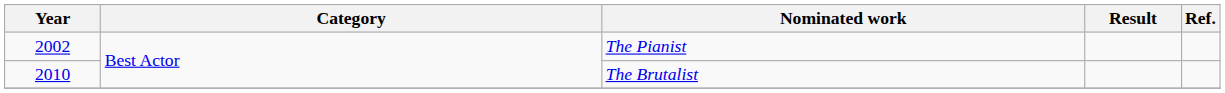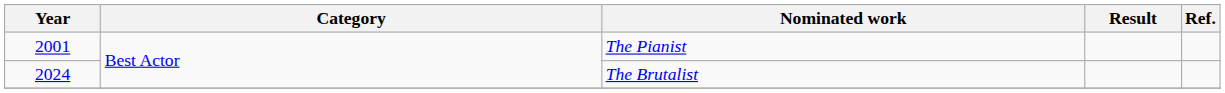The Pianist | Year: 2002 -> 2001
The Brutalist | Year: 2010 -> 2024
